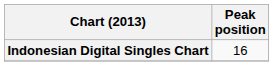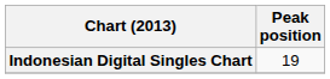Indonesian Digital Singles Chart | Peak position: 16 -> 19
